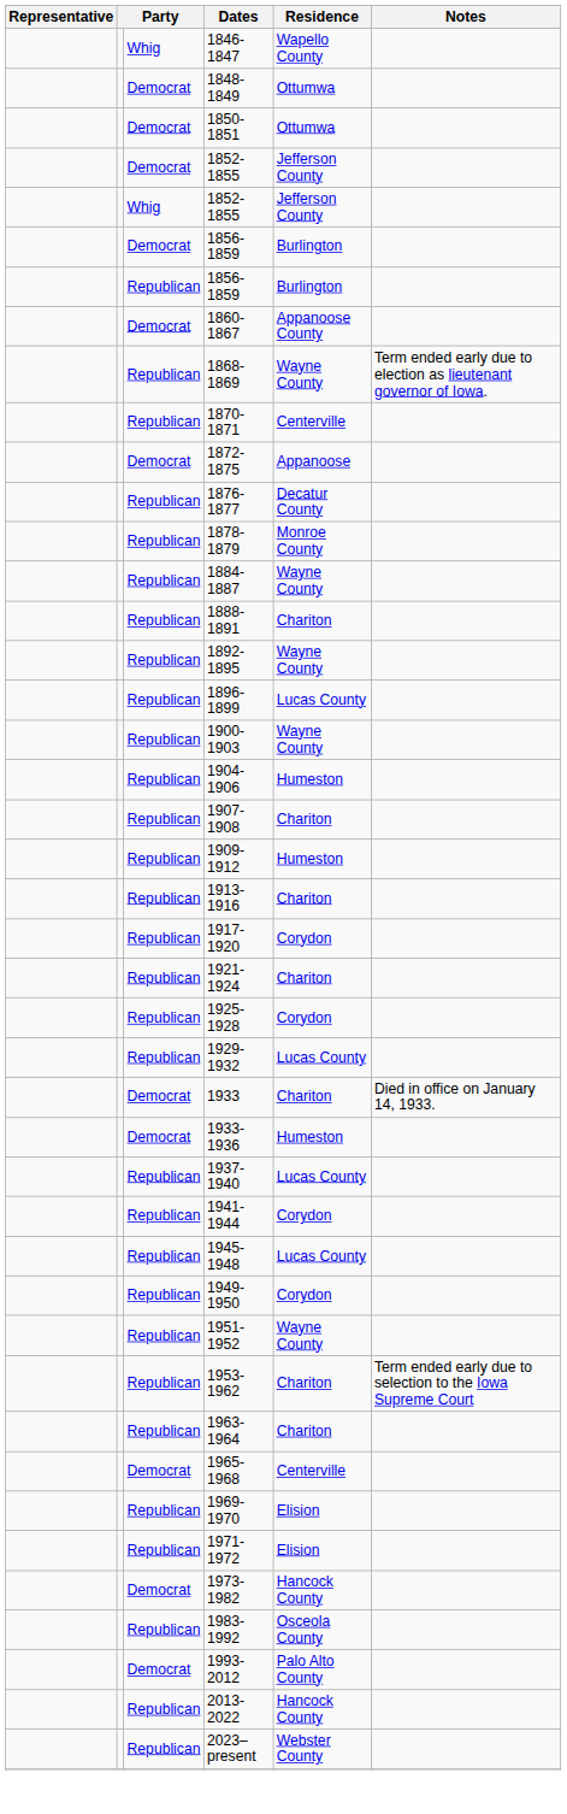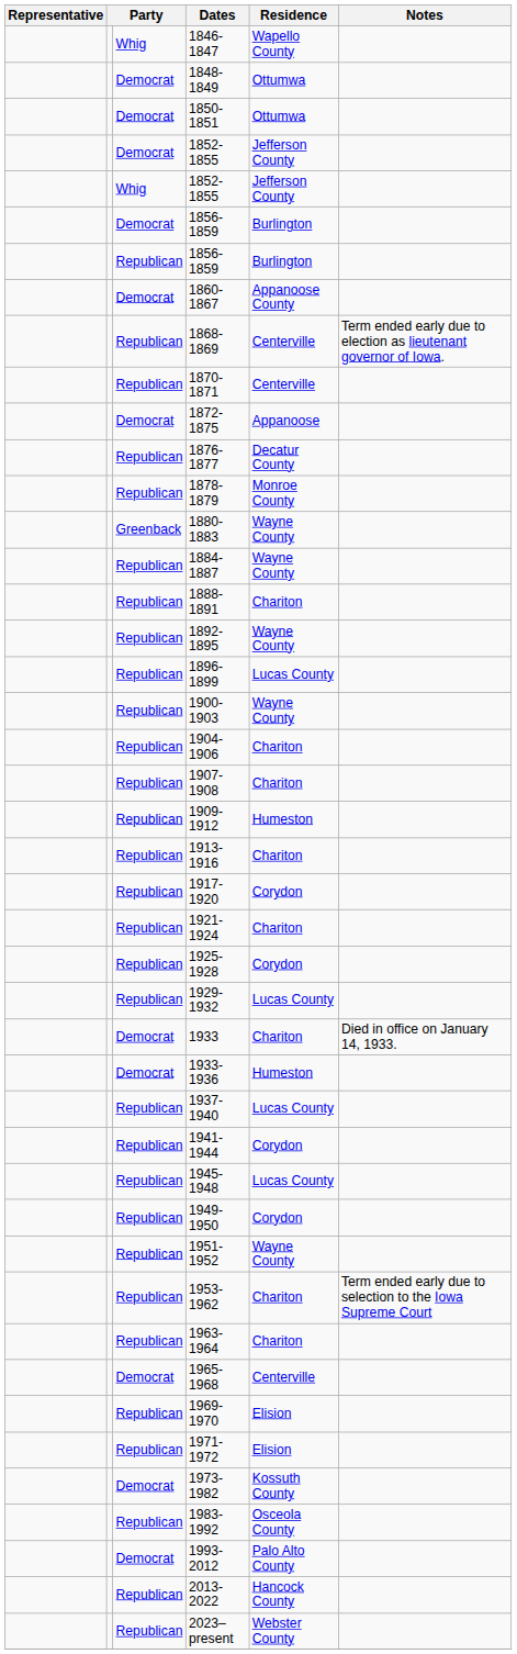1868-1869 | Residence: Wayne County -> Centerville
+ row: Greenback | 1880-1883 | Wayne County
1904-1906 | Residence: Humeston -> Chariton
1973-1982 | Residence: Hancock County -> Kossuth County
